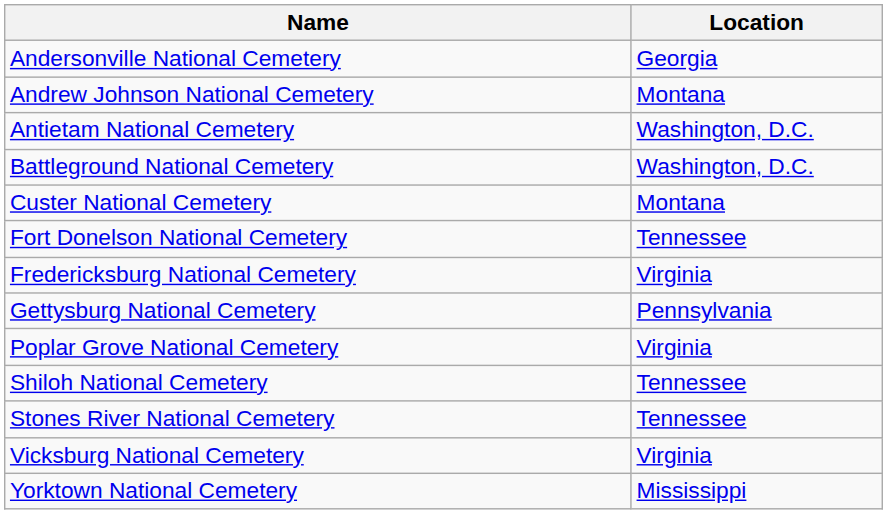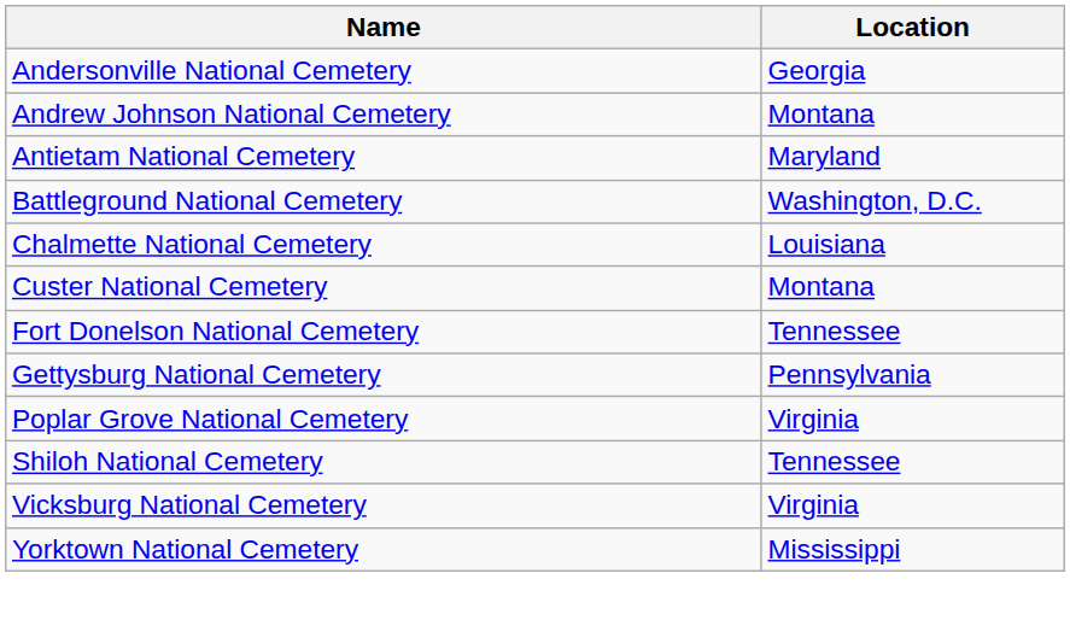Antietam National Cemetery | Location: Washington, D.C. -> Maryland
+ row: Chalmette National Cemetery | Louisiana
- row: Fredericksburg National Cemetery | Virginia
- row: Stones River National Cemetery | Tennessee
